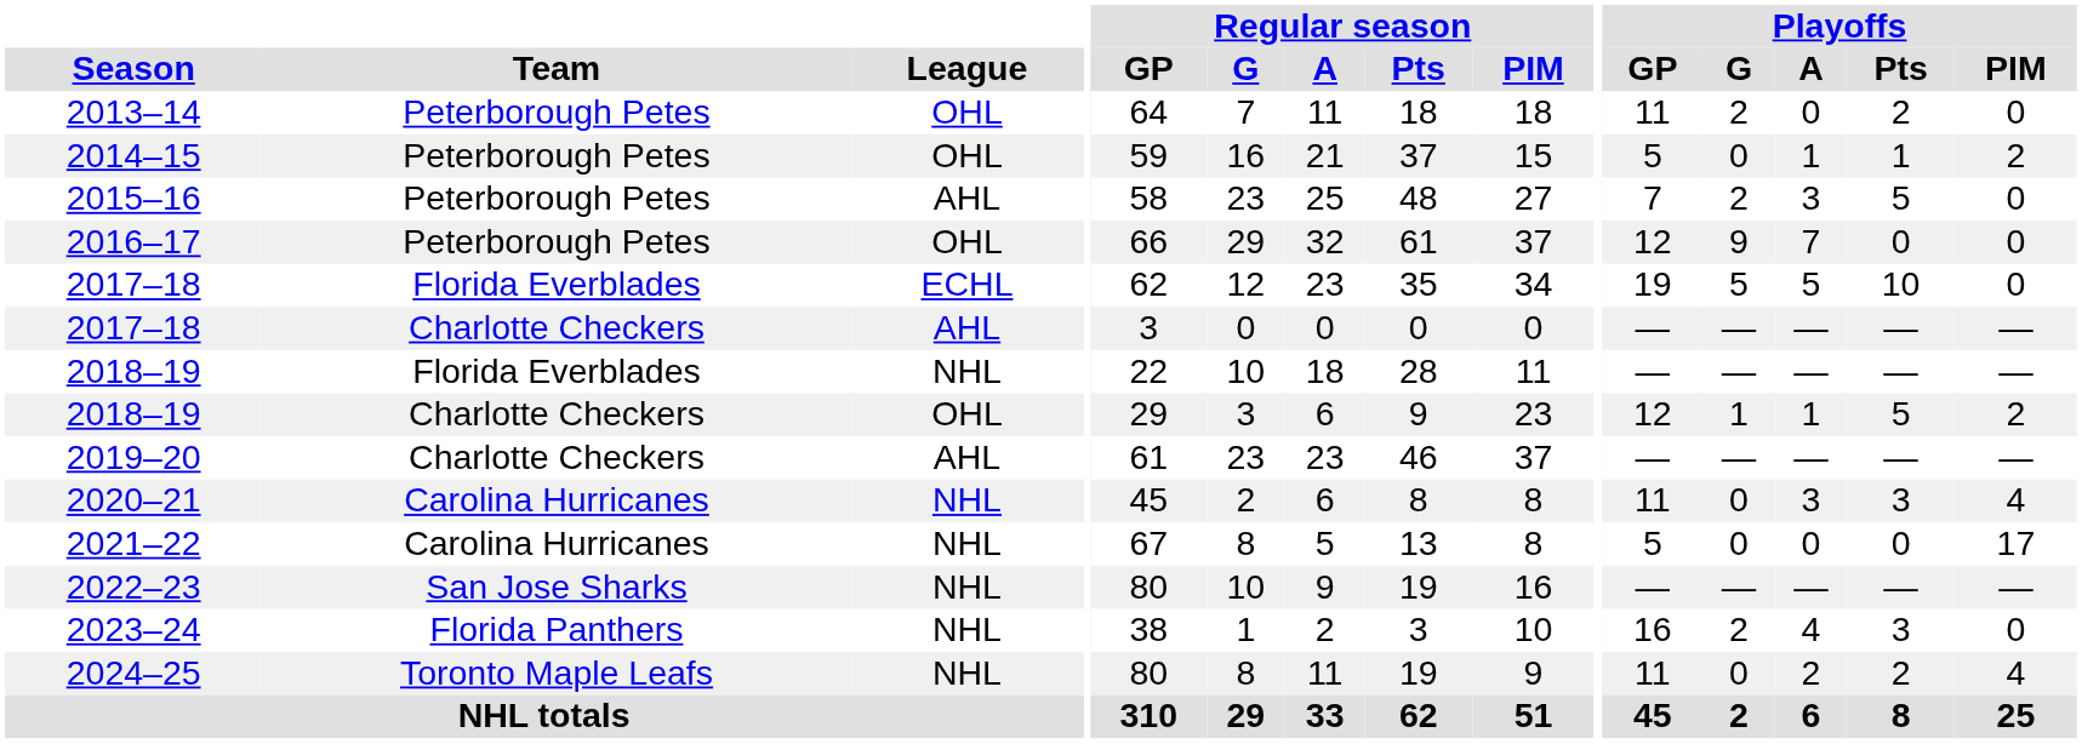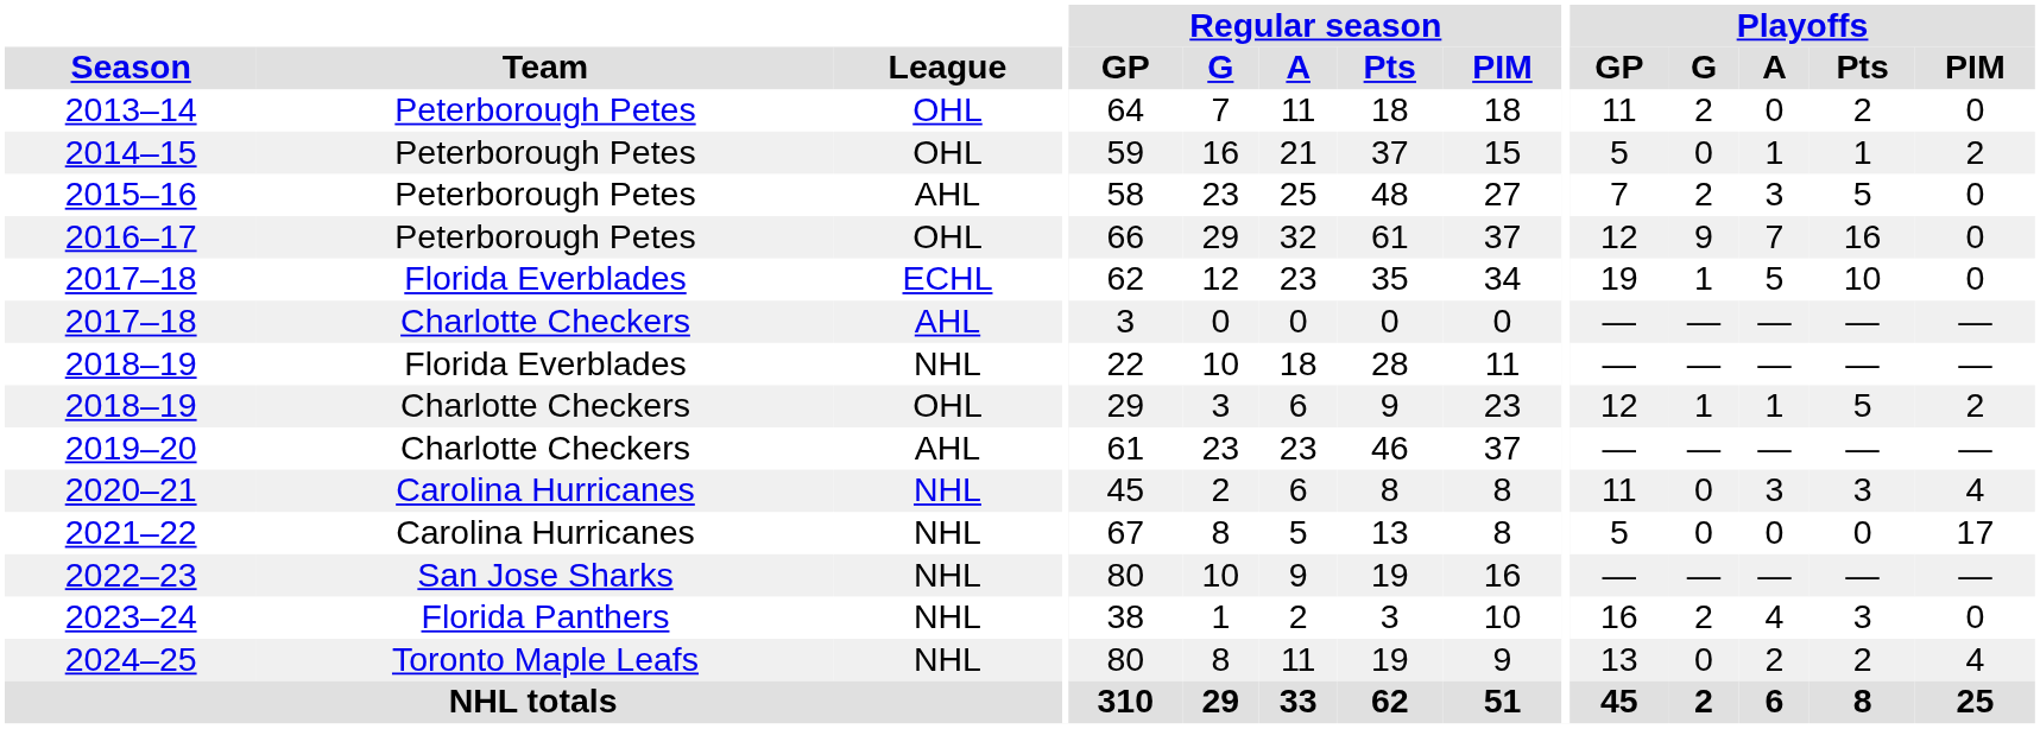2016–17 | Playoffs / Pts: 0 -> 16
2017–18 / Florida Everblades | Playoffs / G: 5 -> 1
2024–25 | Playoffs / GP: 11 -> 13
